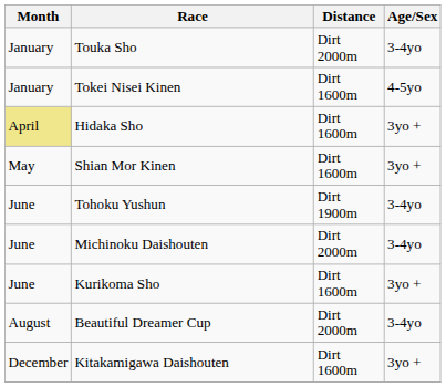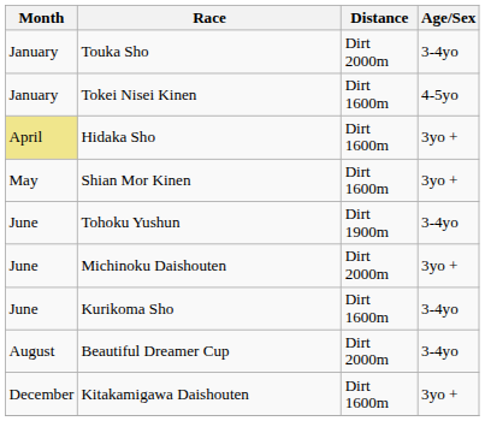Michinoku Daishouten | Age/Sex: 3-4yo -> 3yo +
Kurikoma Sho | Age/Sex: 3yo + -> 3-4yo
